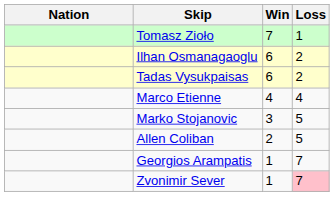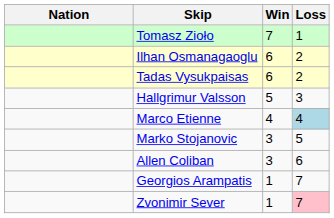+ row: Hallgrimur Valsson | 5 | 3
Marco Etienne | Loss: no background -> lightblue background
Allen Coliban | Win: 2 -> 3
Allen Coliban | Loss: 5 -> 6
